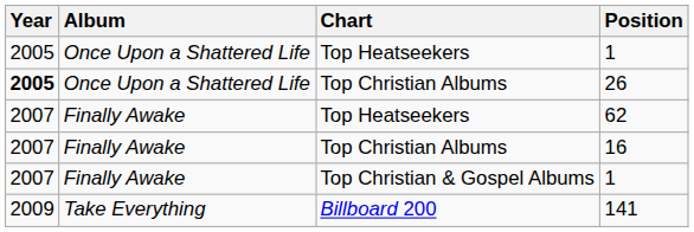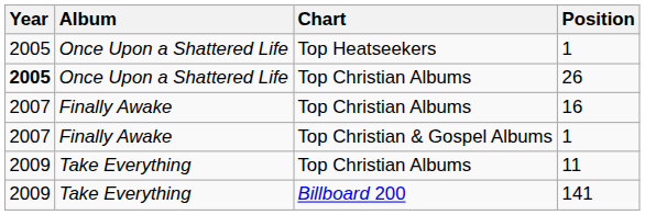- row: 2007 | Finally Awake | Top Heatseekers | 62
+ row: 2009 | Take Everything | Top Christian Albums | 11
